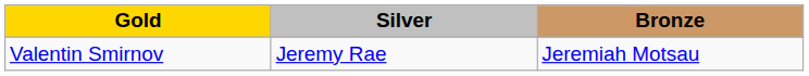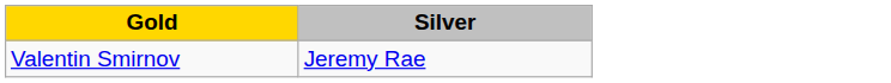- column: Bronze | Jeremiah Motsau
